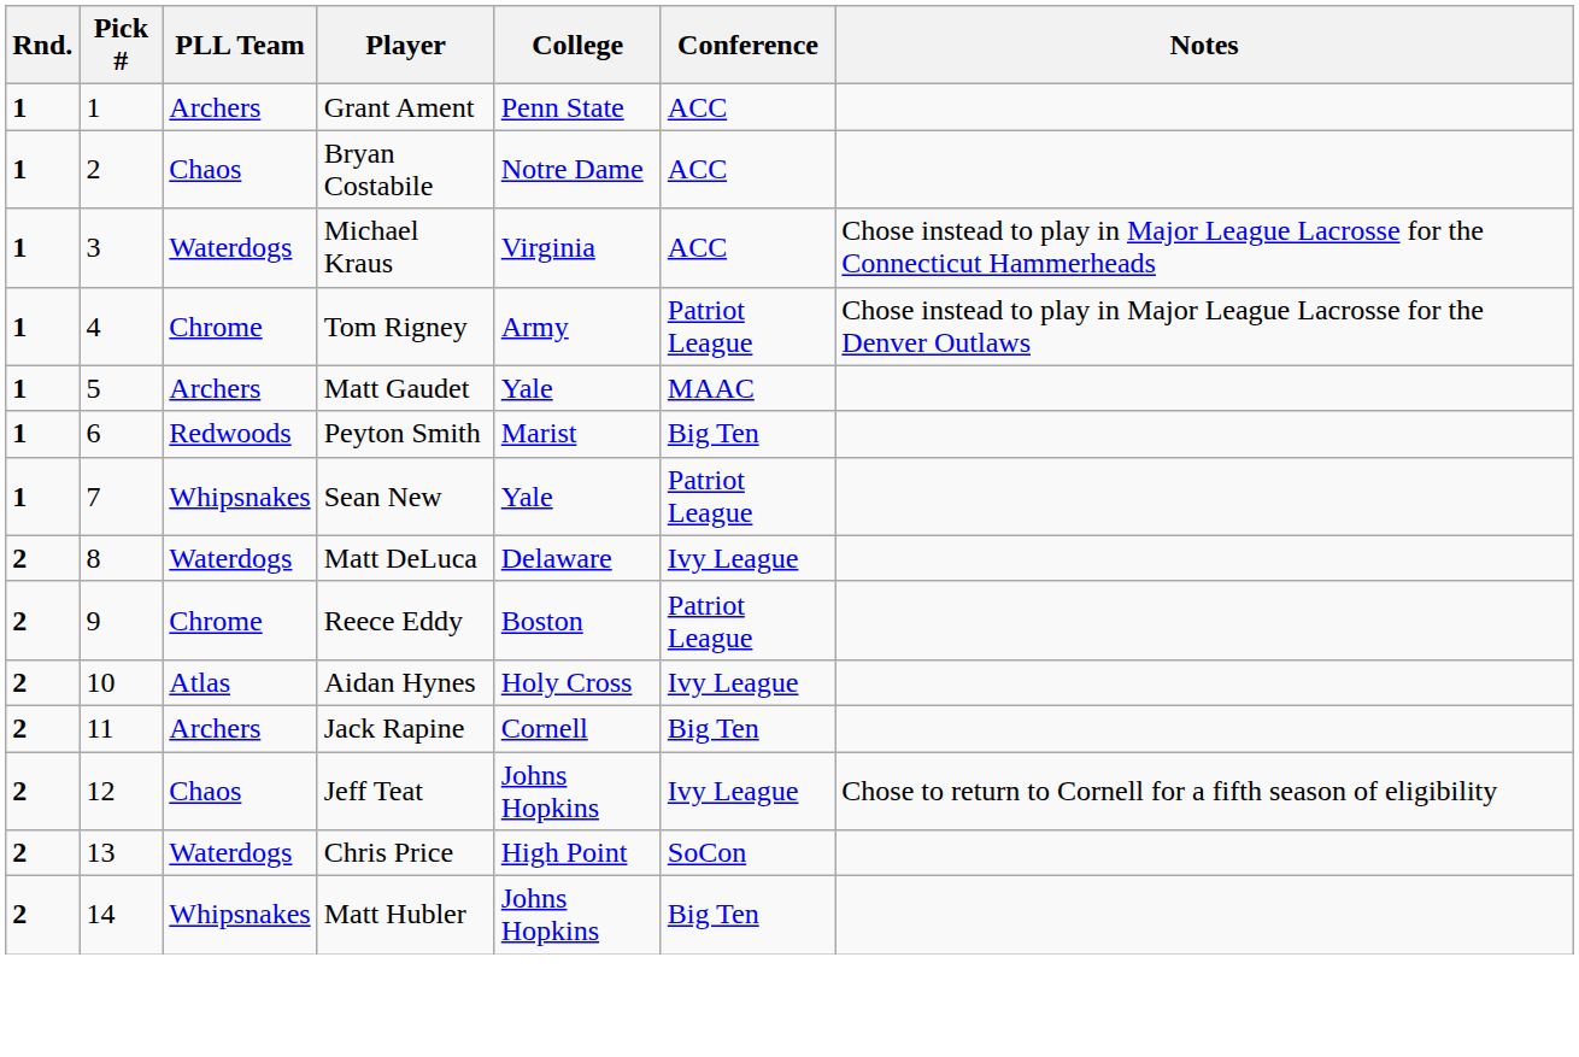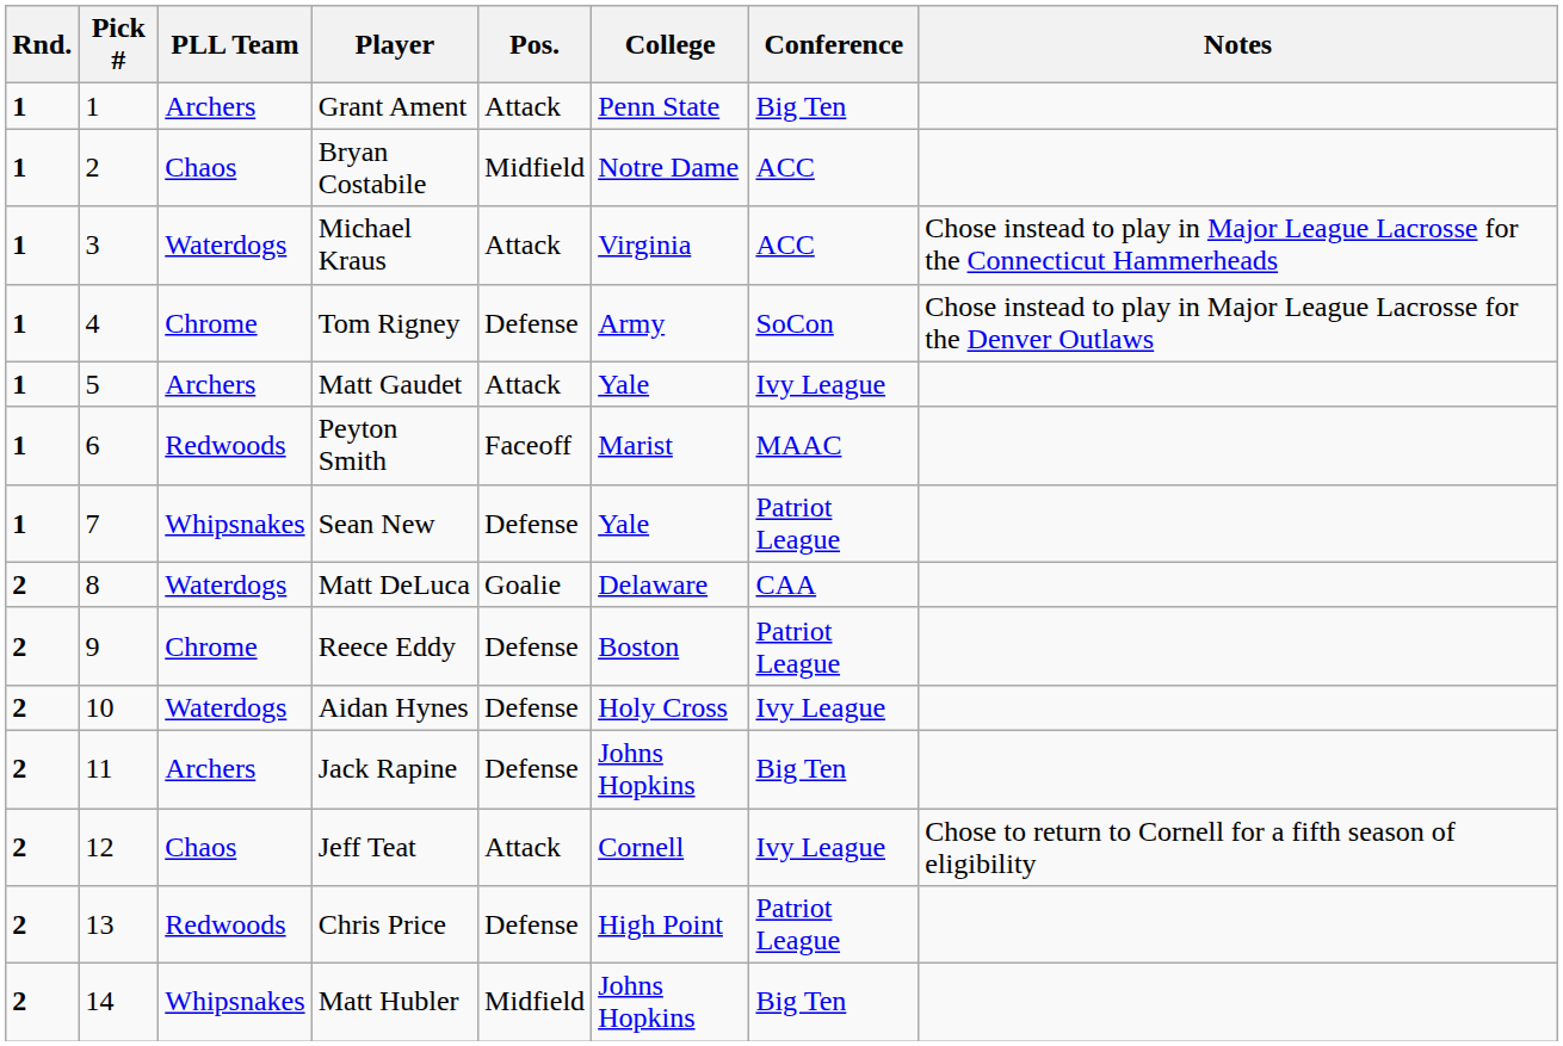+ column: Pos. | Attack | Midfield | Attack | Defense | Attack | Faceoff | Defense | Goalie | Defense | Defense | Defense | Attack | Defense | Midfield
Grant Ament | Conference: ACC -> Big Ten
Tom Rigney | Conference: Patriot League -> SoCon
Matt Gaudet | Conference: MAAC -> Ivy League
Peyton Smith | Conference: Big Ten -> MAAC
Matt DeLuca | Conference: Ivy League -> CAA
Aidan Hynes | PLL Team: Atlas -> Waterdogs
Jack Rapine | College: Cornell -> Johns Hopkins
Jeff Teat | College: Johns Hopkins -> Cornell
Chris Price | PLL Team: Waterdogs -> Redwoods
Chris Price | Conference: SoCon -> Patriot League
